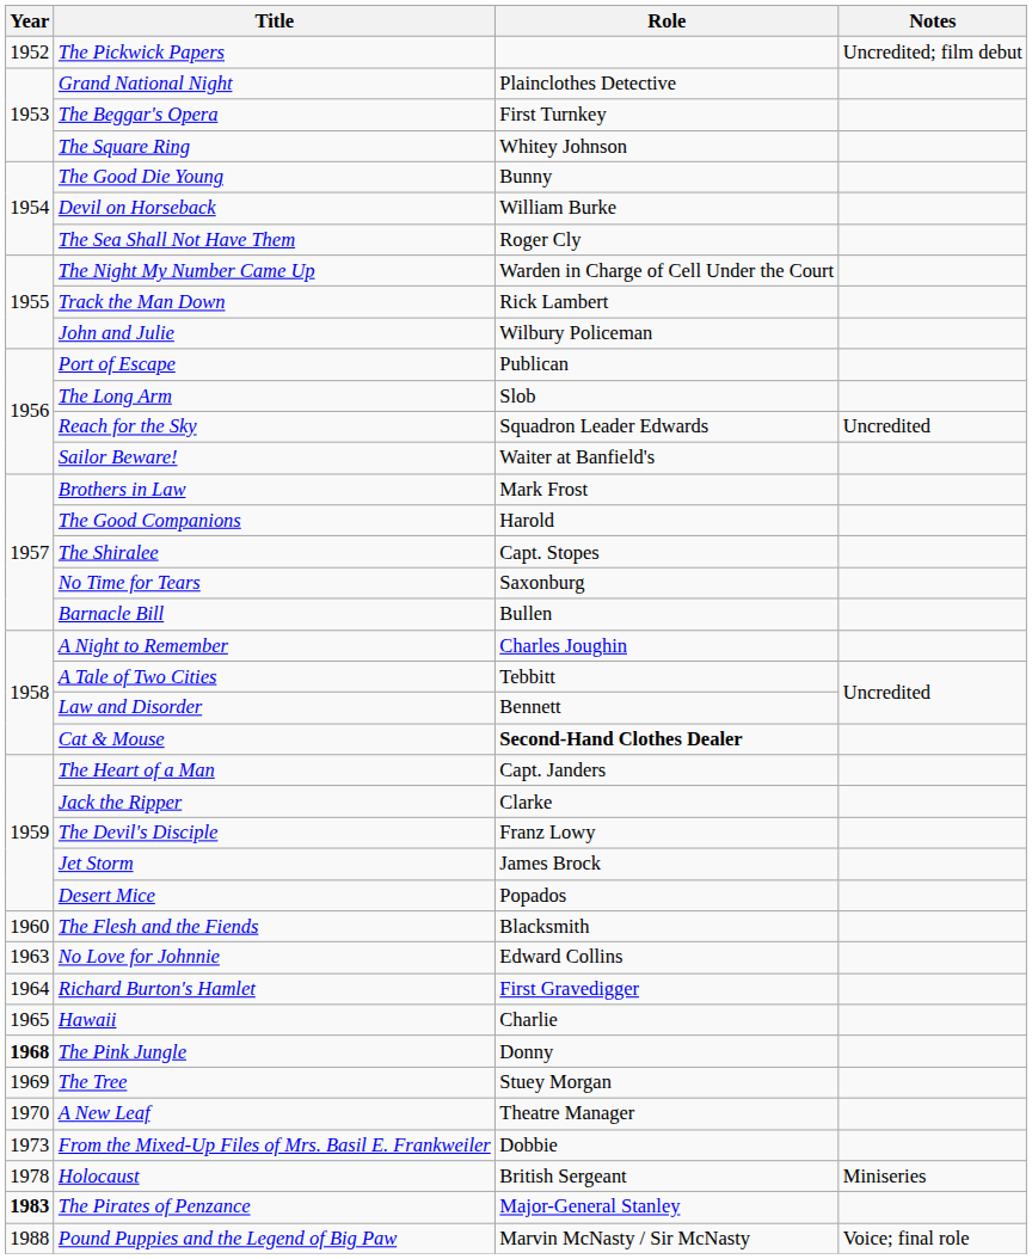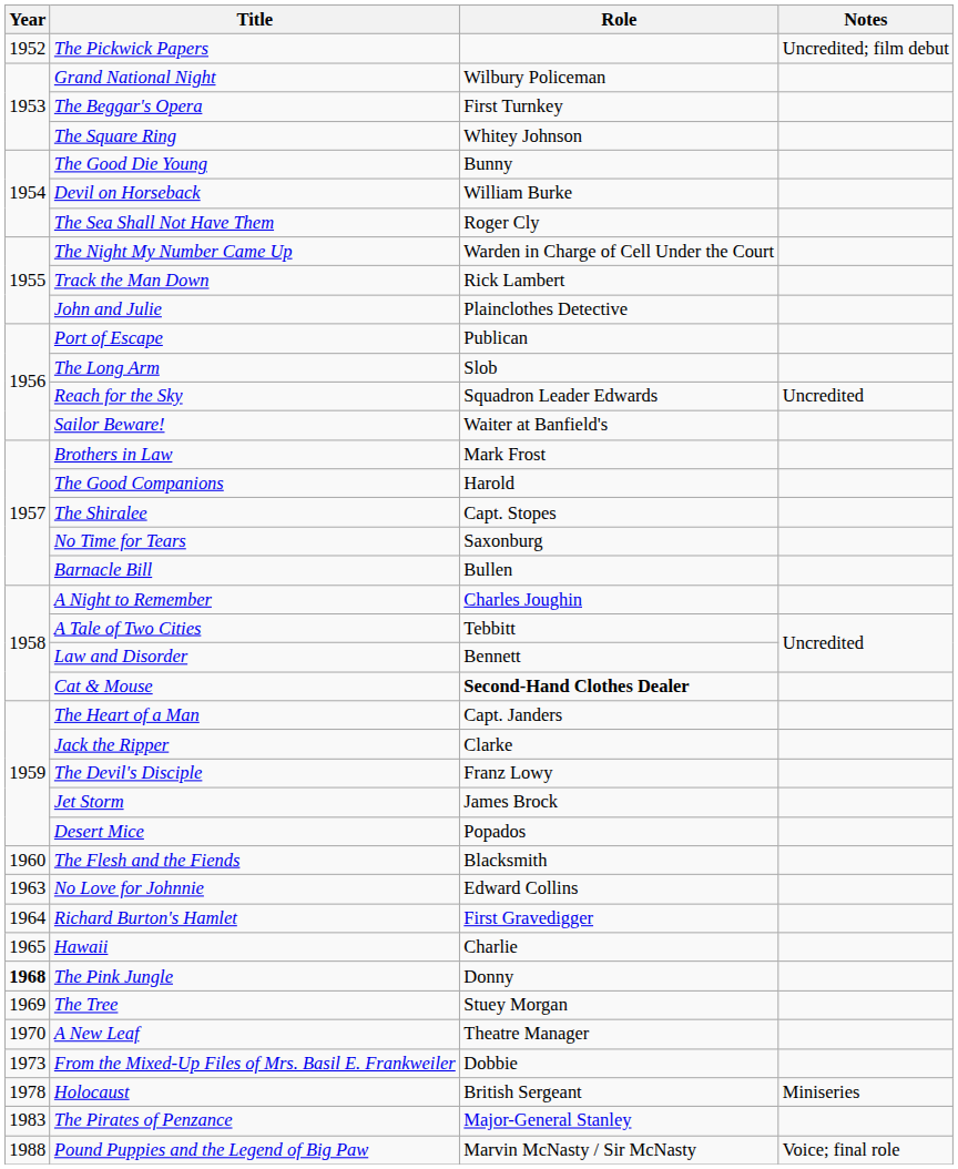Grand National Night | Role: Plainclothes Detective -> Wilbury Policeman
John and Julie | Role: Wilbury Policeman -> Plainclothes Detective
The Pirates of Penzance | Year: bold -> normal
